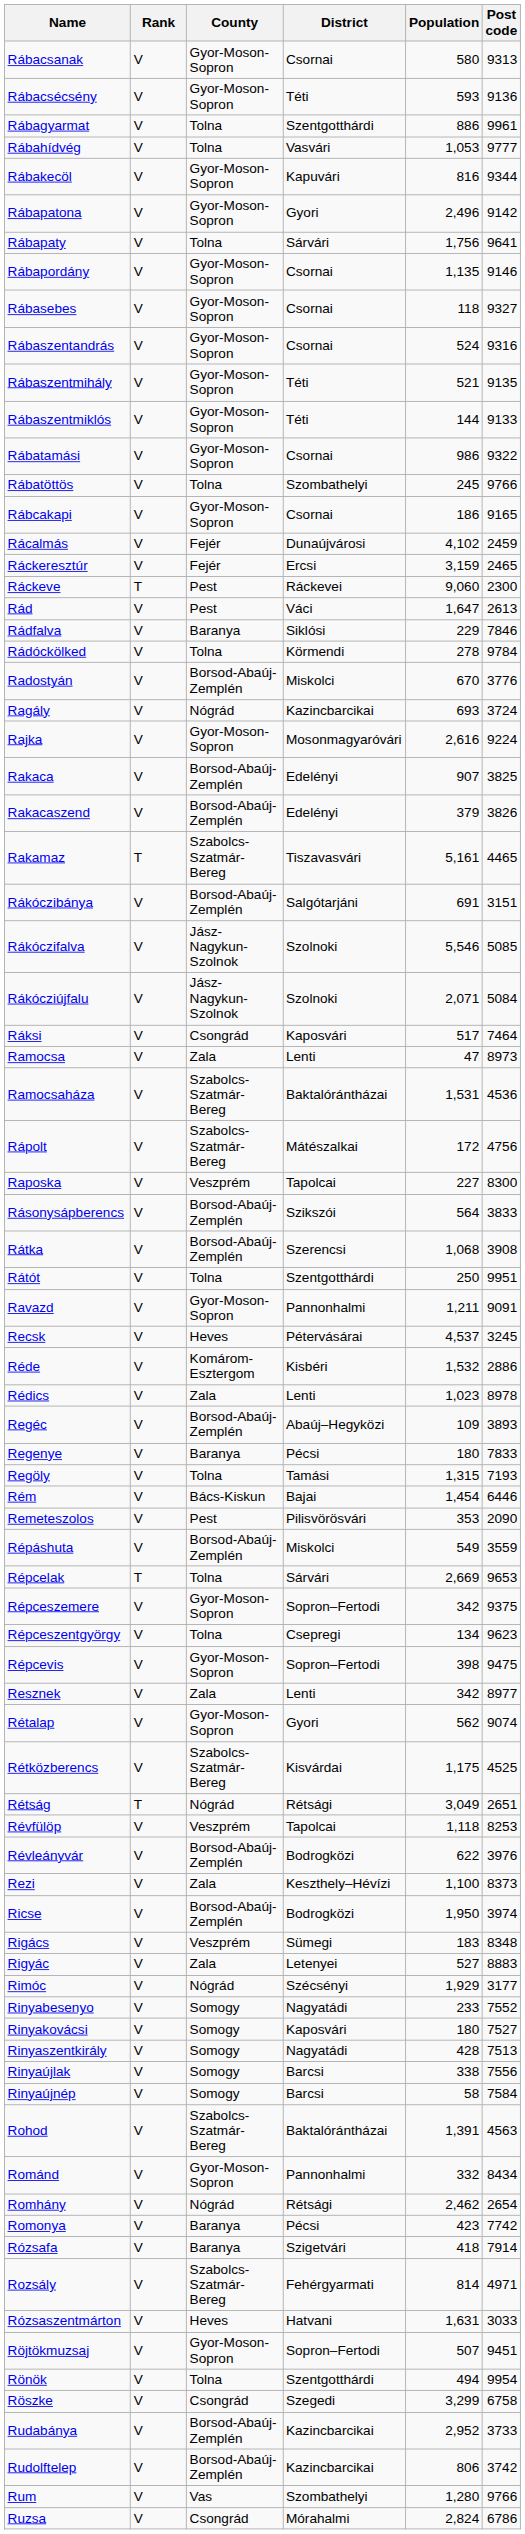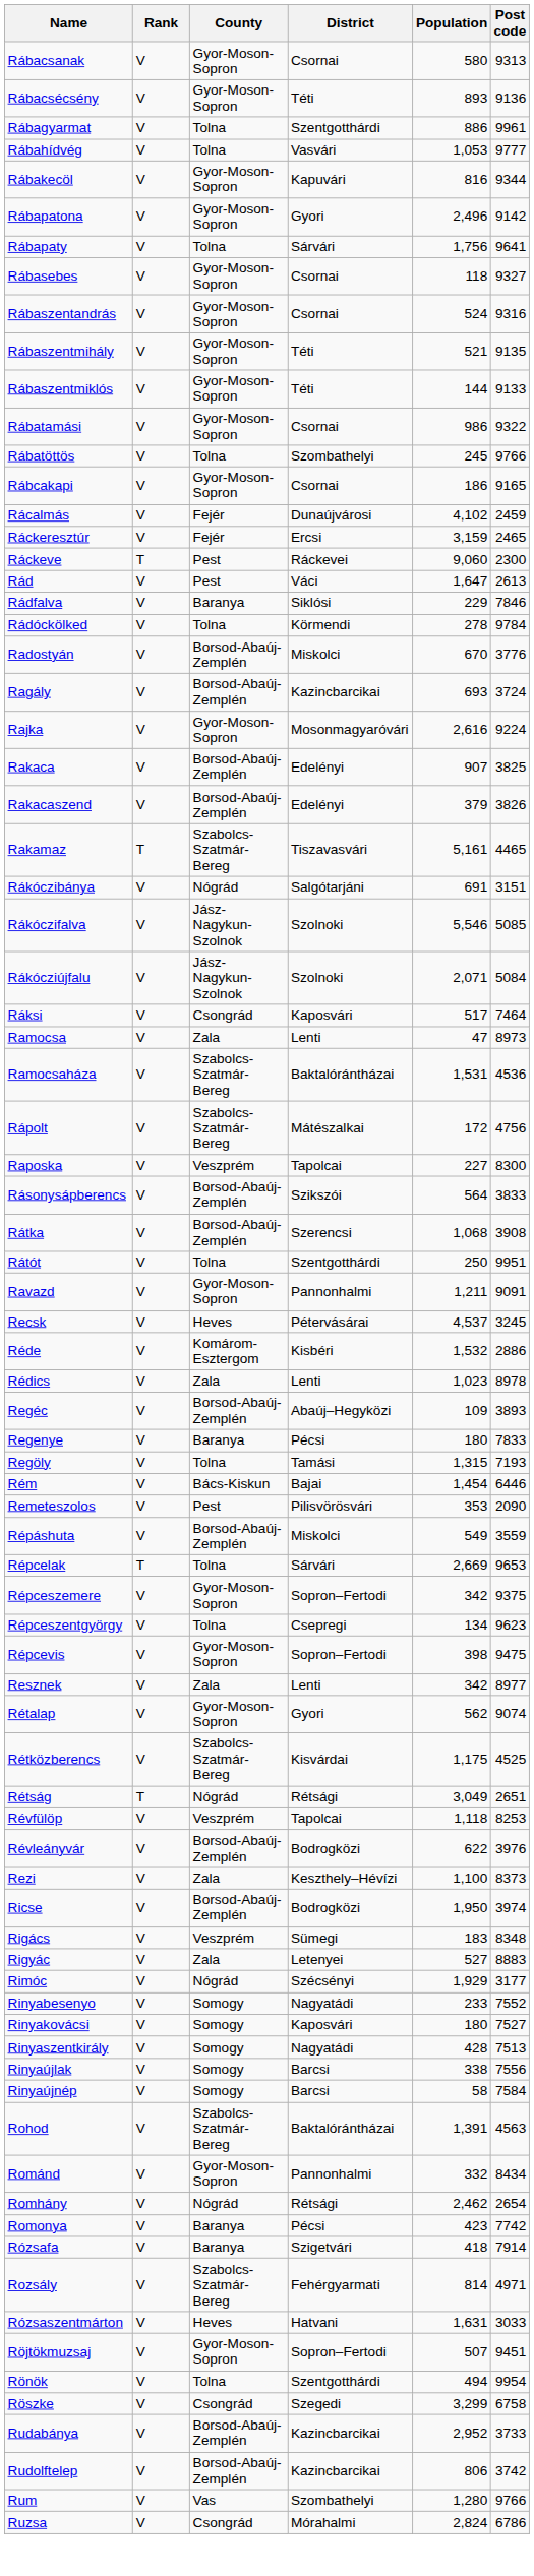Rábacsécsény | Population: 593 -> 893
- row: Rábapordány | V | Gyor-Moson-Sopron | Csornai | 1,135 | 9146
Ragály | County: Nógrád -> Borsod-Abaúj-Zemplén
Rákóczibánya | County: Borsod-Abaúj-Zemplén -> Nógrád
